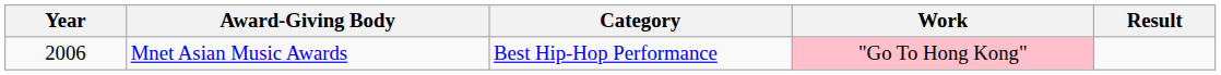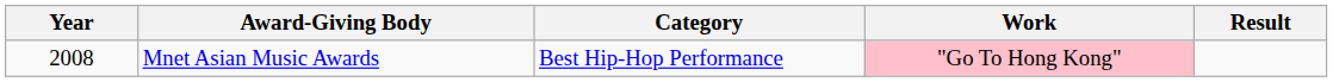Mnet Asian Music Awards | Year: 2006 -> 2008
